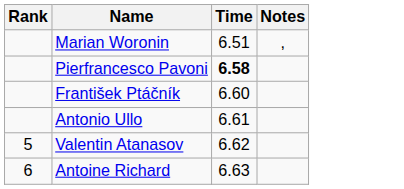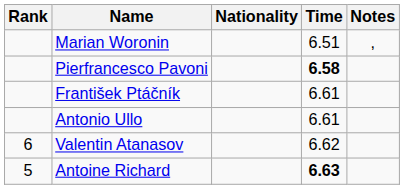+ column: Nationality
František Ptáčník | Time: 6.60 -> 6.61
Valentin Atanasov | Rank: 5 -> 6
Antoine Richard | Rank: 6 -> 5
Antoine Richard | Time: normal -> bold
